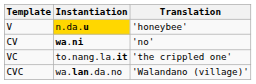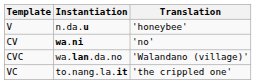V | Instantiation: gold background -> no background
rows swapped: VC <-> CVC
